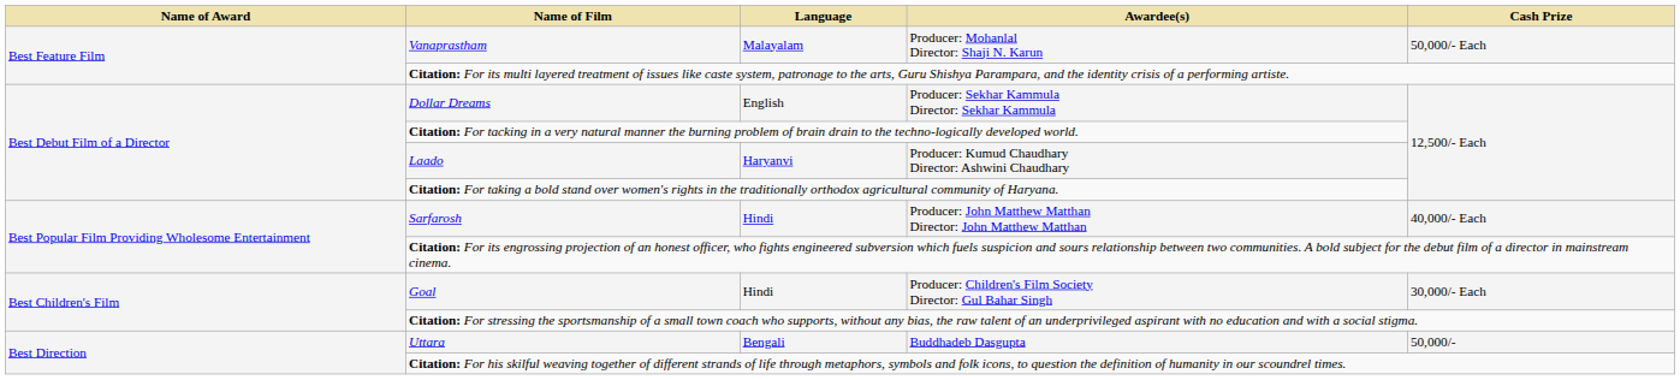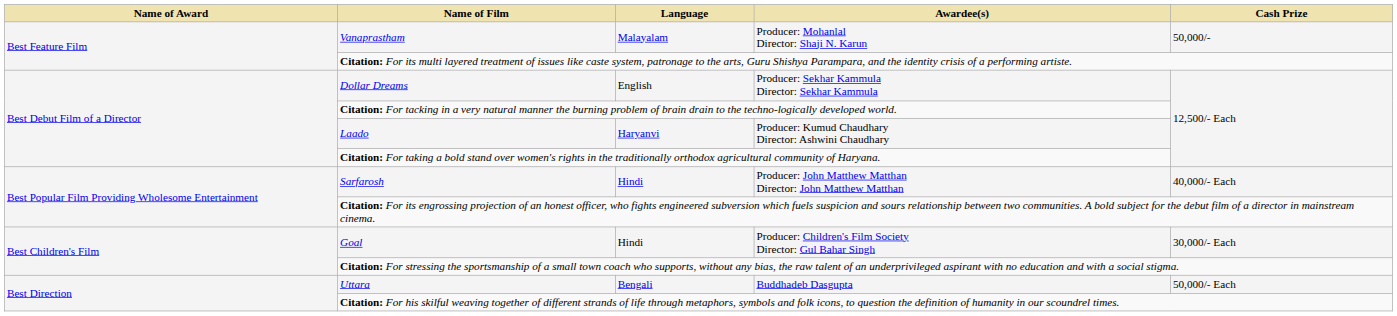Vanaprastham | Cash Prize: 50,000/- Each -> 50,000/-
Uttara | Cash Prize: 50,000/- -> 50,000/- Each
